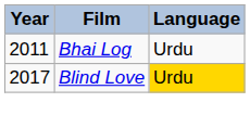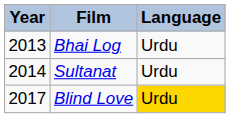Bhai Log | Year: 2011 -> 2013
+ row: 2014 | Sultanat | Urdu
